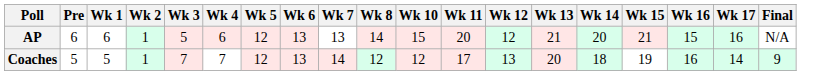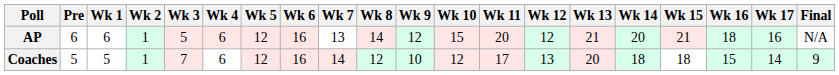+ column: Wk 9 | 12 | 10
AP | Wk 6: 13 -> 16
AP | Wk 16: 15 -> 18
Coaches | Wk 4: 7 -> 6
Coaches | Wk 6: 13 -> 16
Coaches | Wk 15: 19 -> 18
Coaches | Wk 16: 16 -> 15
